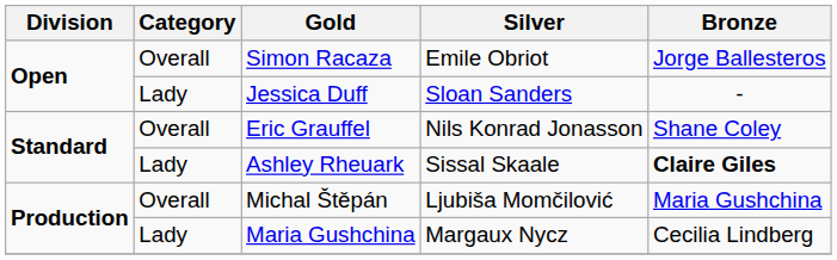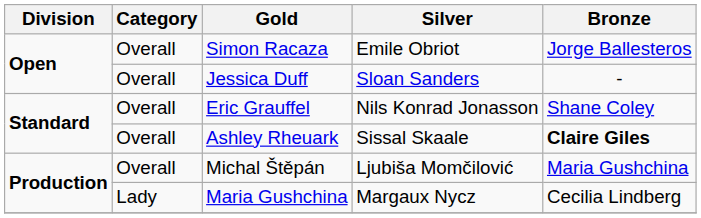Jessica Duff | Category: Lady -> Overall
Ashley Rheuark | Category: Lady -> Overall
